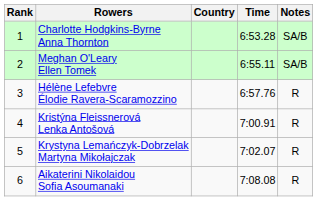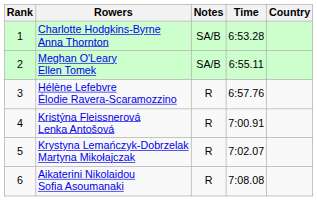columns swapped: Country <-> Notes
